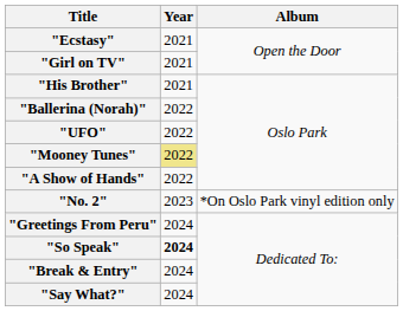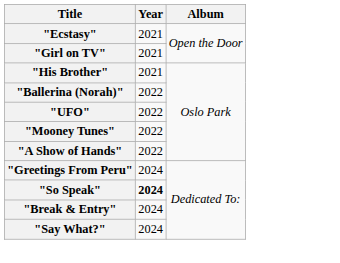"Mooney Tunes" | Year: khaki background -> no background
- row: "No. 2" | 2023 | *On Oslo Park vinyl edition only
